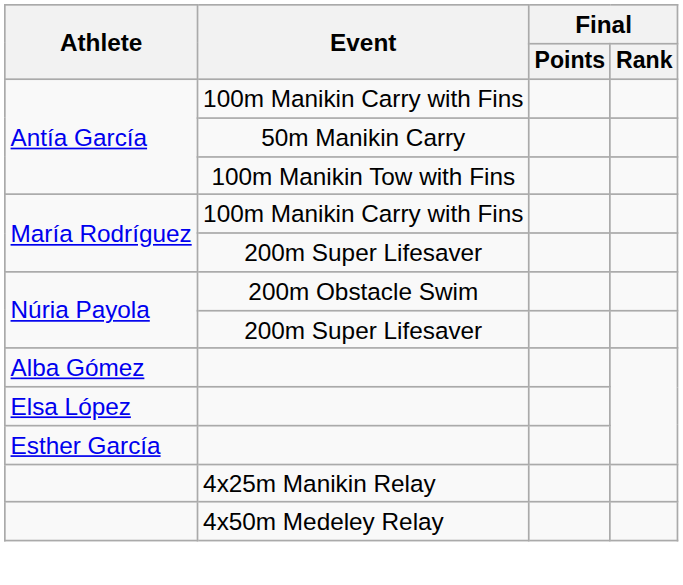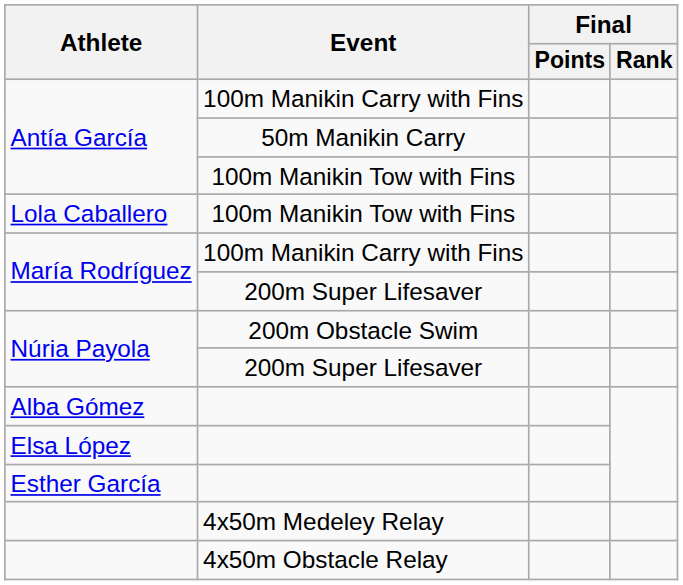+ row: Lola Caballero | 100m Manikin Tow with Fins
- row: 4x25m Manikin Relay
+ row: 4x50m Obstacle Relay
